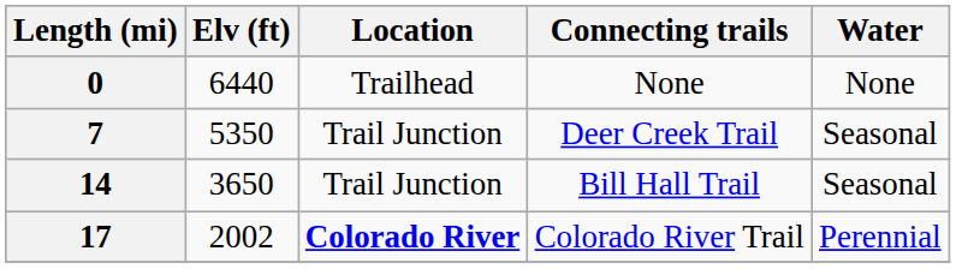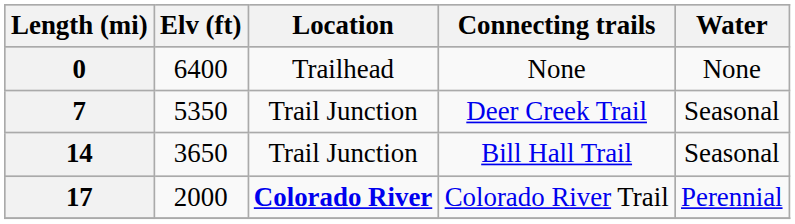0 | Elv (ft): 6440 -> 6400
17 | Elv (ft): 2002 -> 2000
